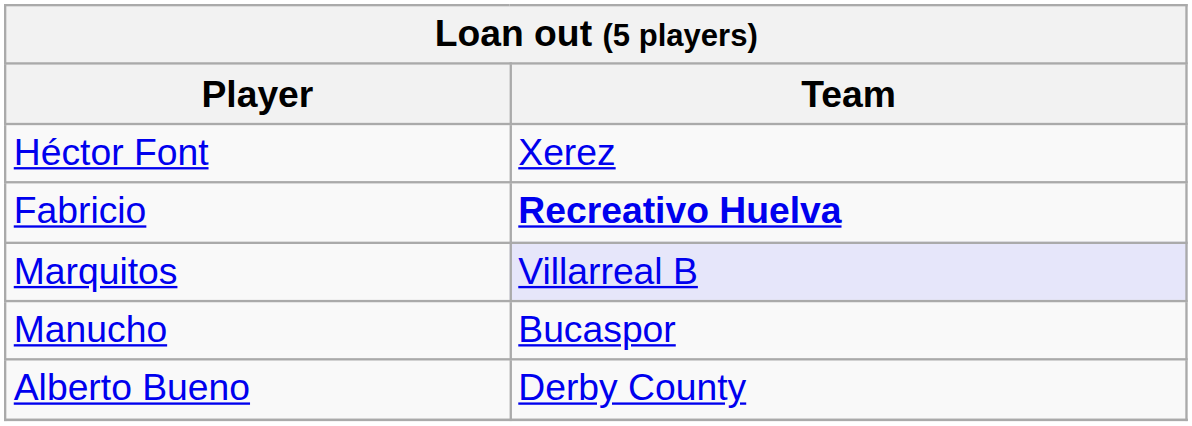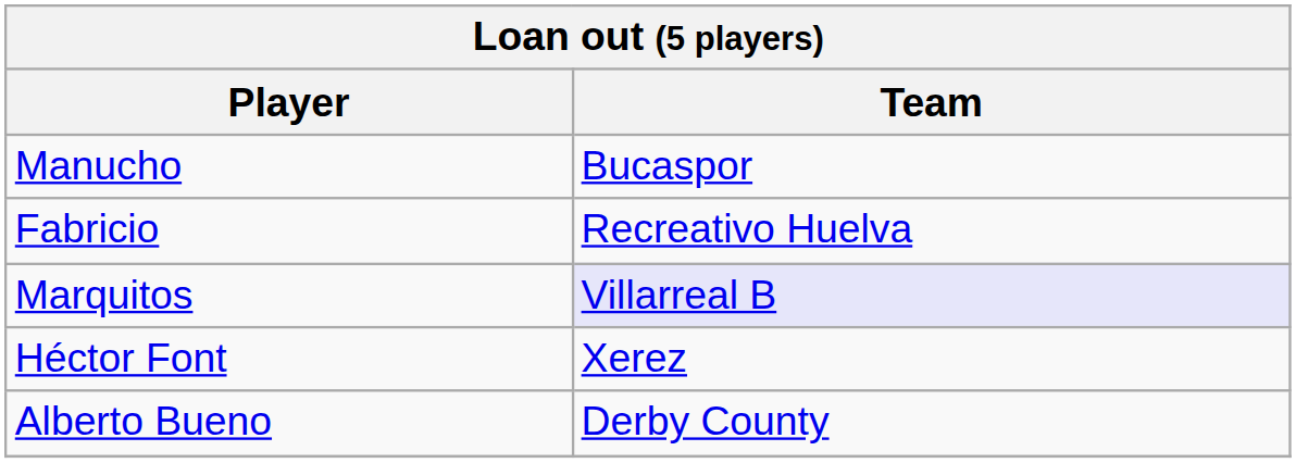rows swapped: Manucho <-> Héctor Font
Fabricio | Team: bold -> normal
